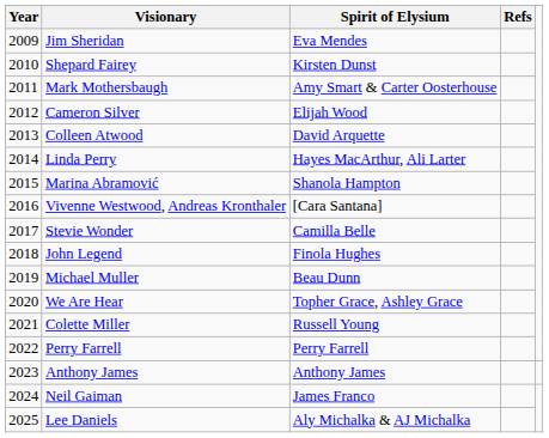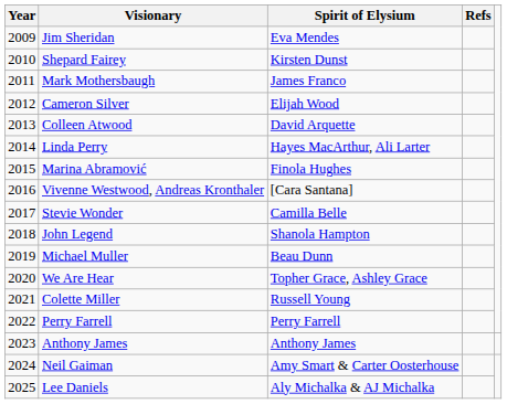Mark Mothersbaugh | Spirit of Elysium: Amy Smart & Carter Oosterhouse -> James Franco
Marina Abramović | Spirit of Elysium: Shanola Hampton -> Finola Hughes
John Legend | Spirit of Elysium: Finola Hughes -> Shanola Hampton
Neil Gaiman | Spirit of Elysium: James Franco -> Amy Smart & Carter Oosterhouse
